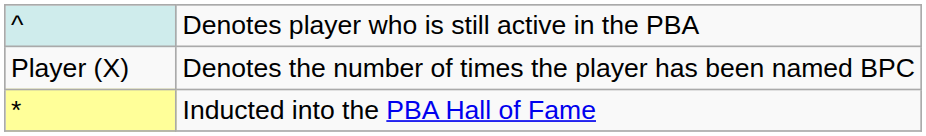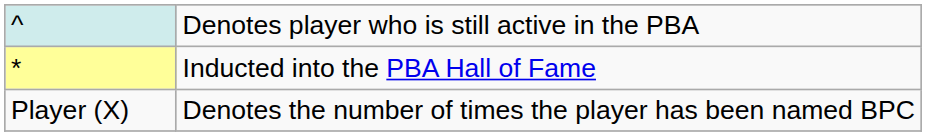rows swapped: * <-> Player (X)
